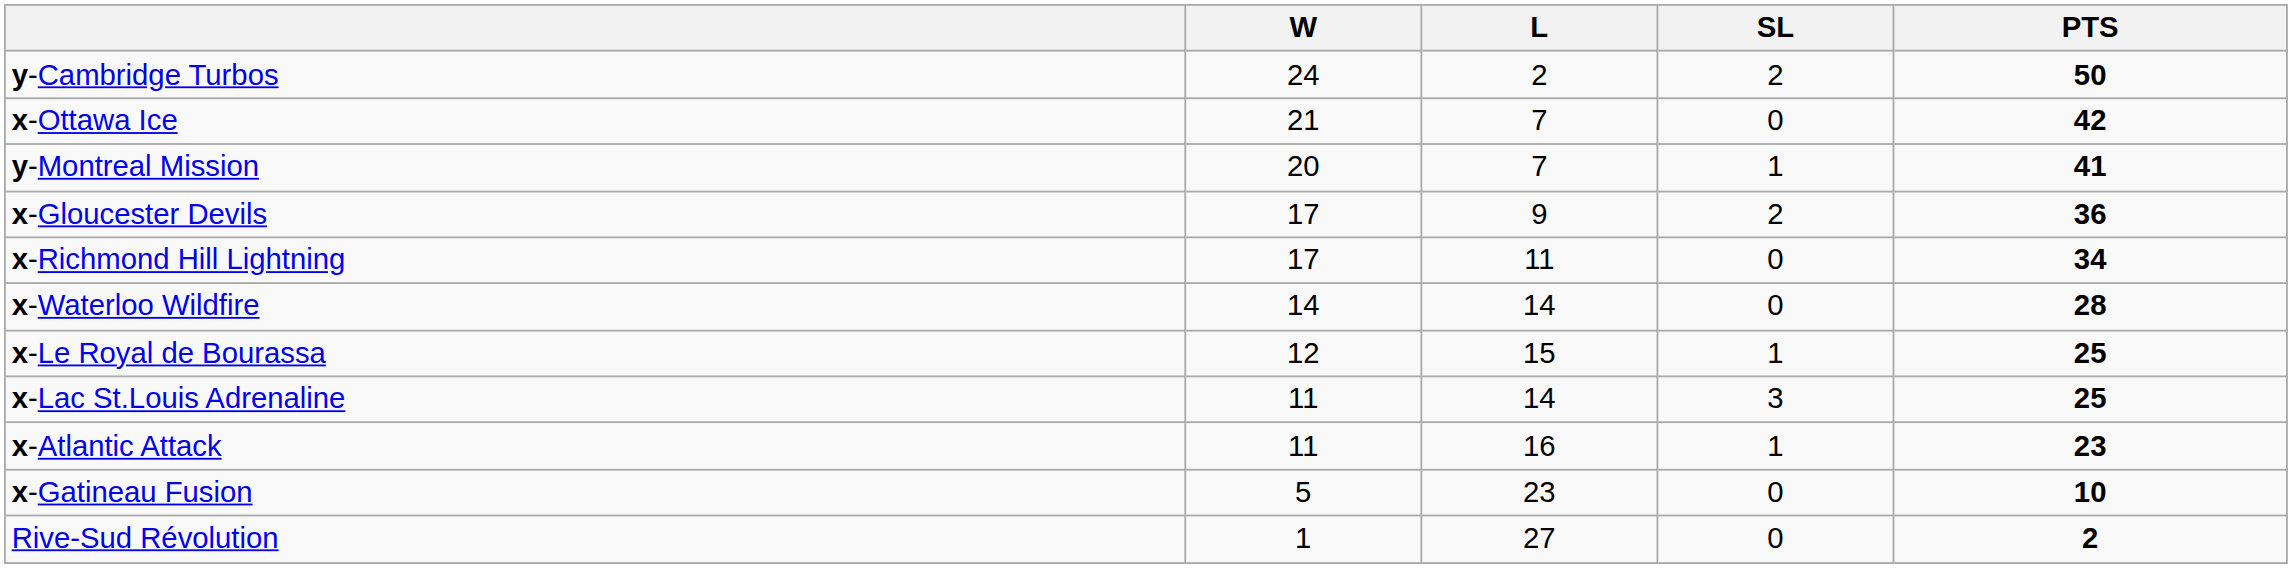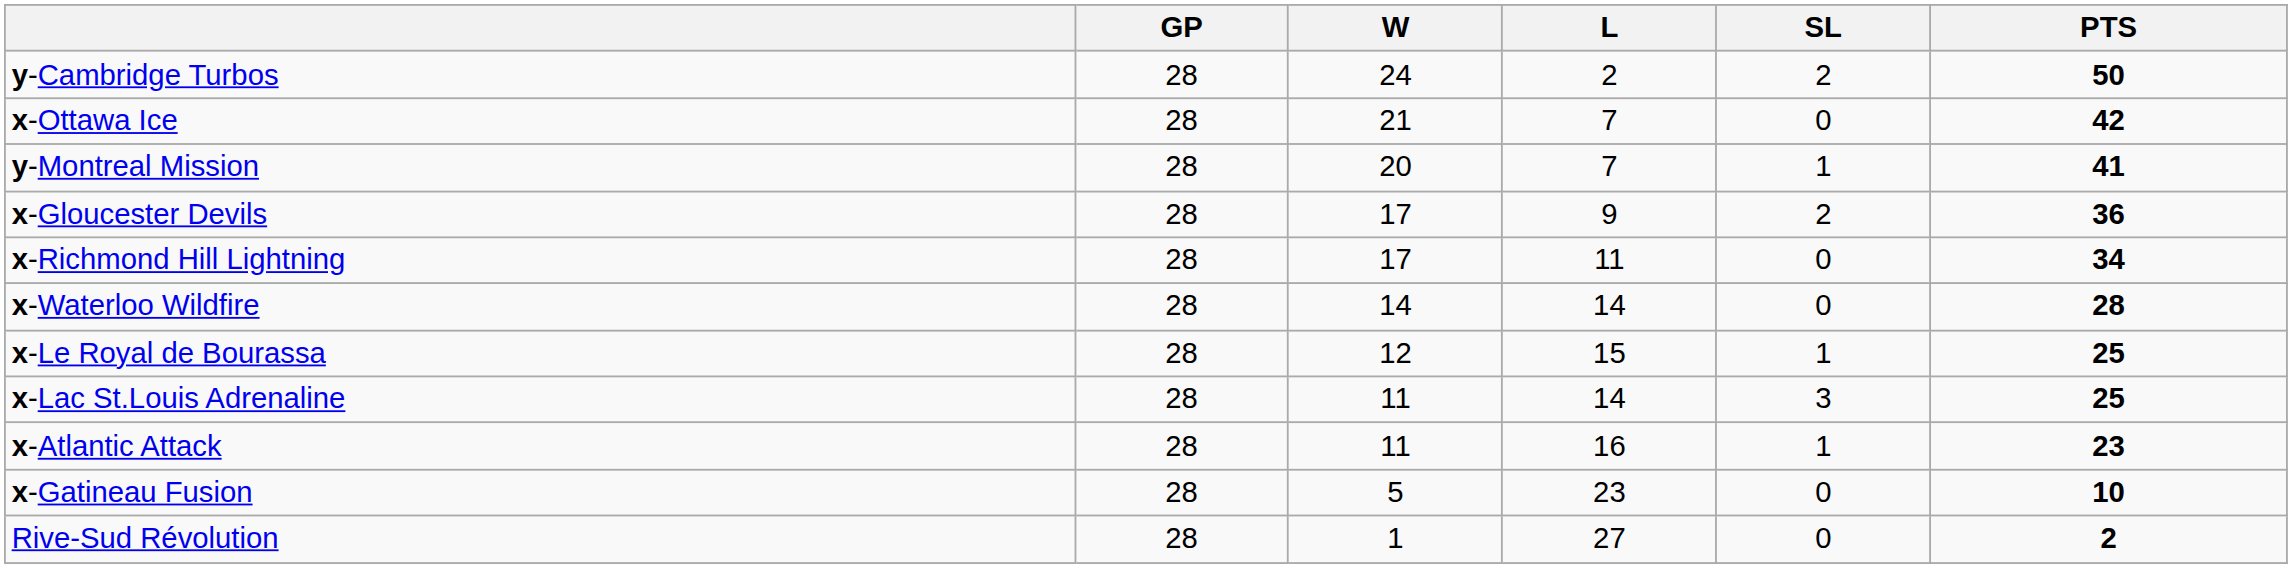+ column: GP | 28 | 28 | 28 | 28 | 28 | 28 | 28 | 28 | 28 | 28 | 28
